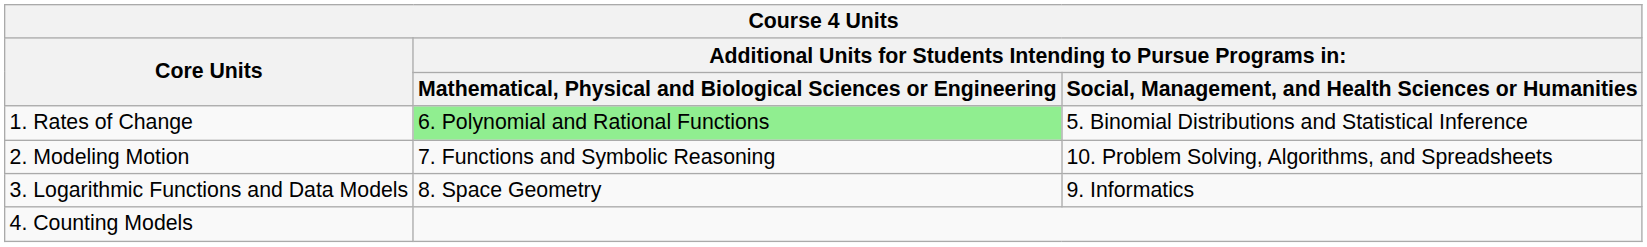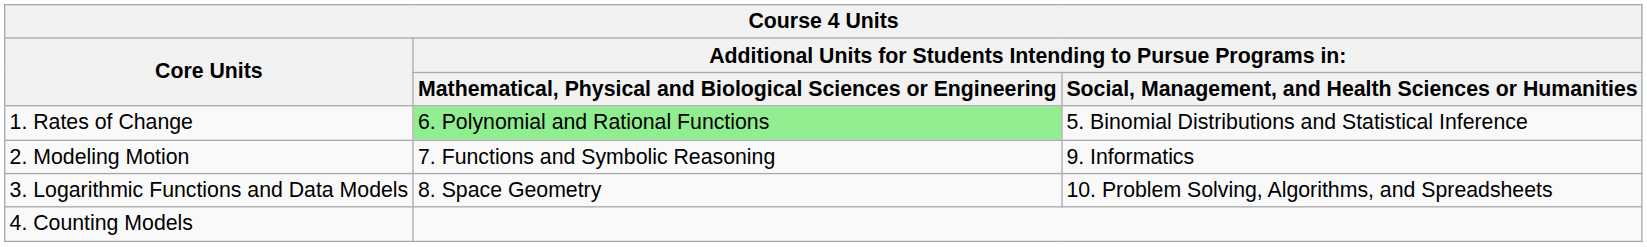2. Modeling Motion | column 3: 10. Problem Solving, Algorithms, and Spreadsheets -> 9. Informatics
3. Logarithmic Functions and Data Models | column 3: 9. Informatics -> 10. Problem Solving, Algorithms, and Spreadsheets
